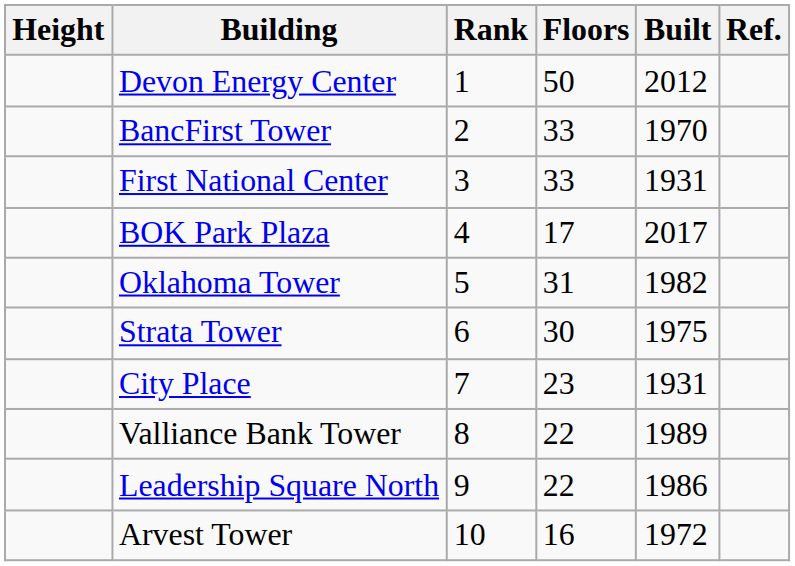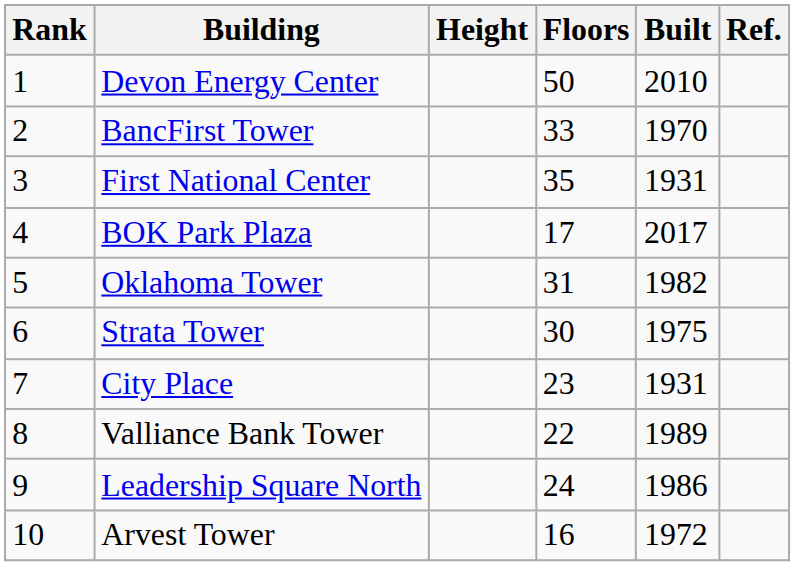columns swapped: Rank <-> Height
Devon Energy Center | Built: 2012 -> 2010
First National Center | Floors: 33 -> 35
Leadership Square North | Floors: 22 -> 24
